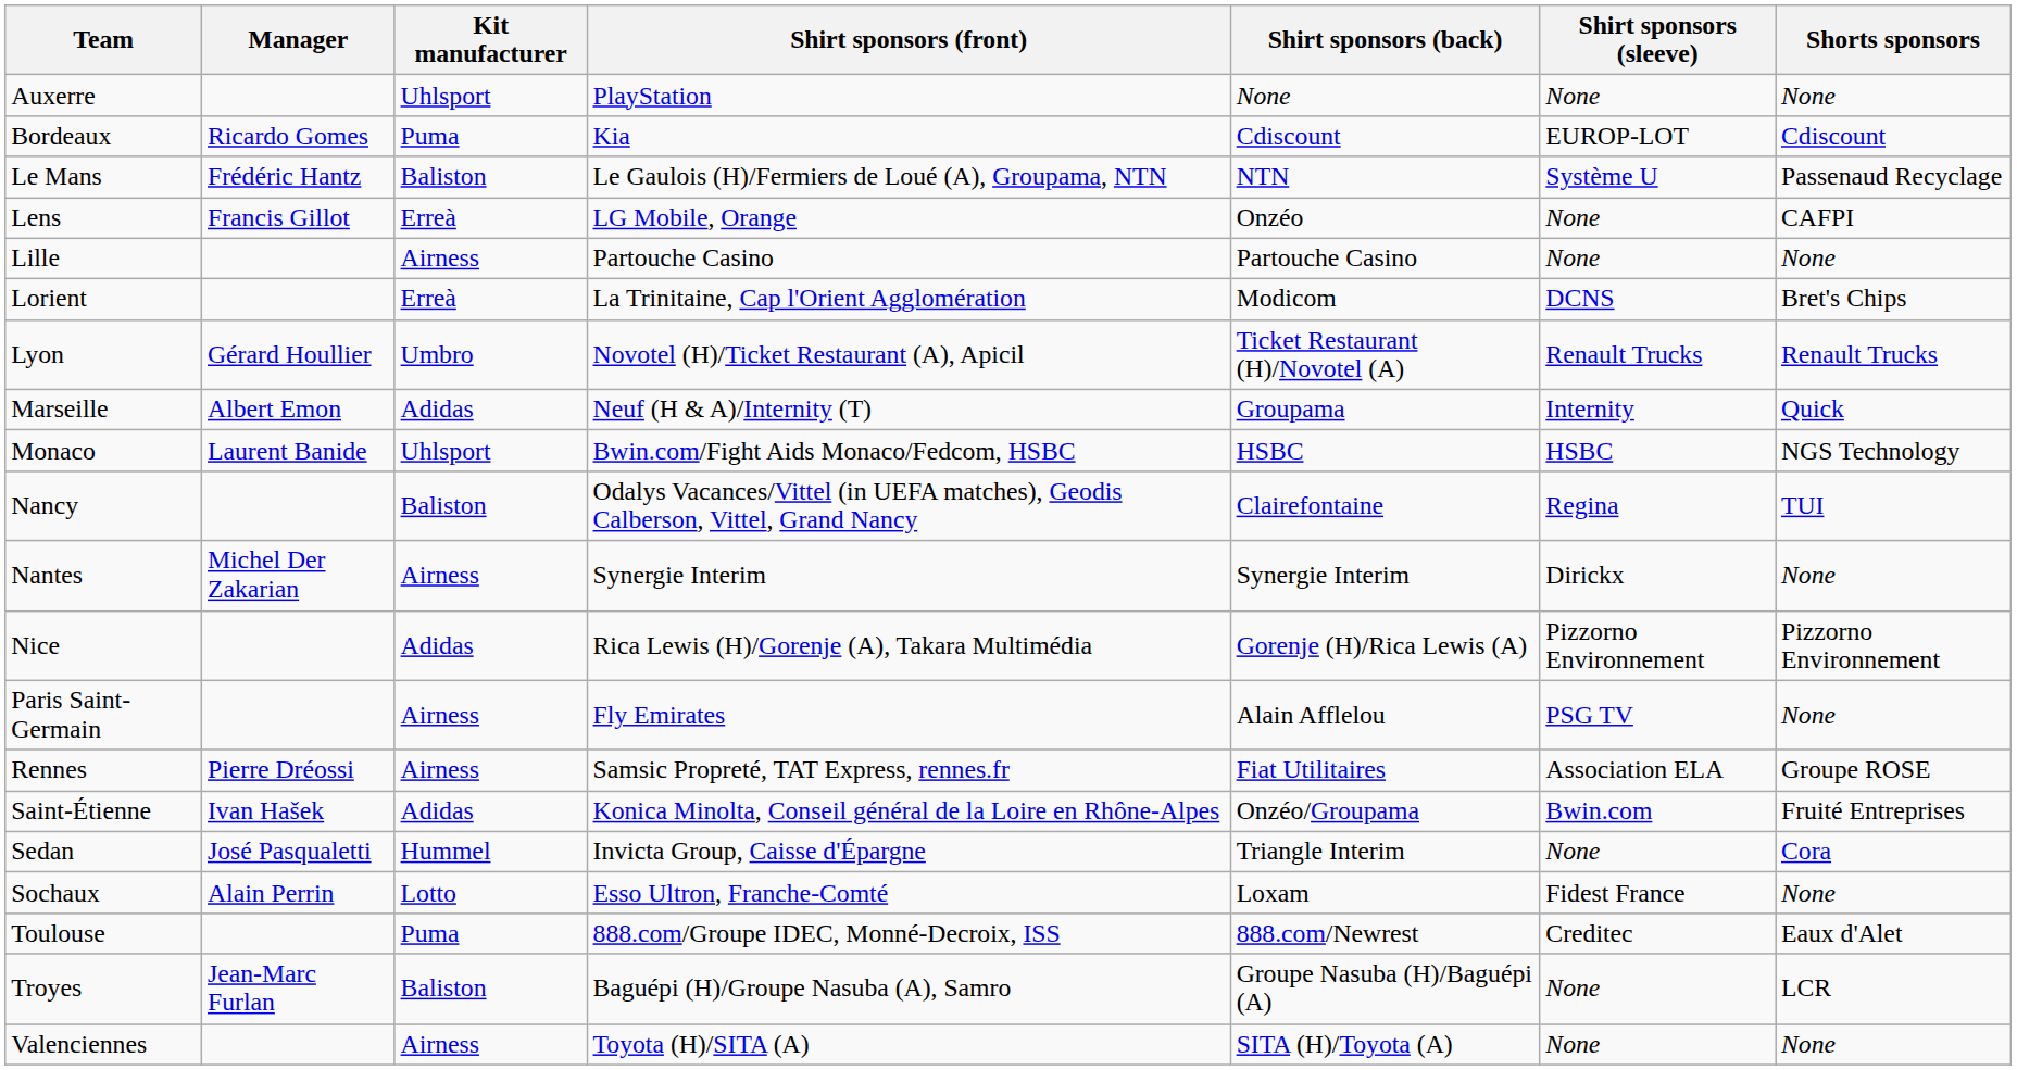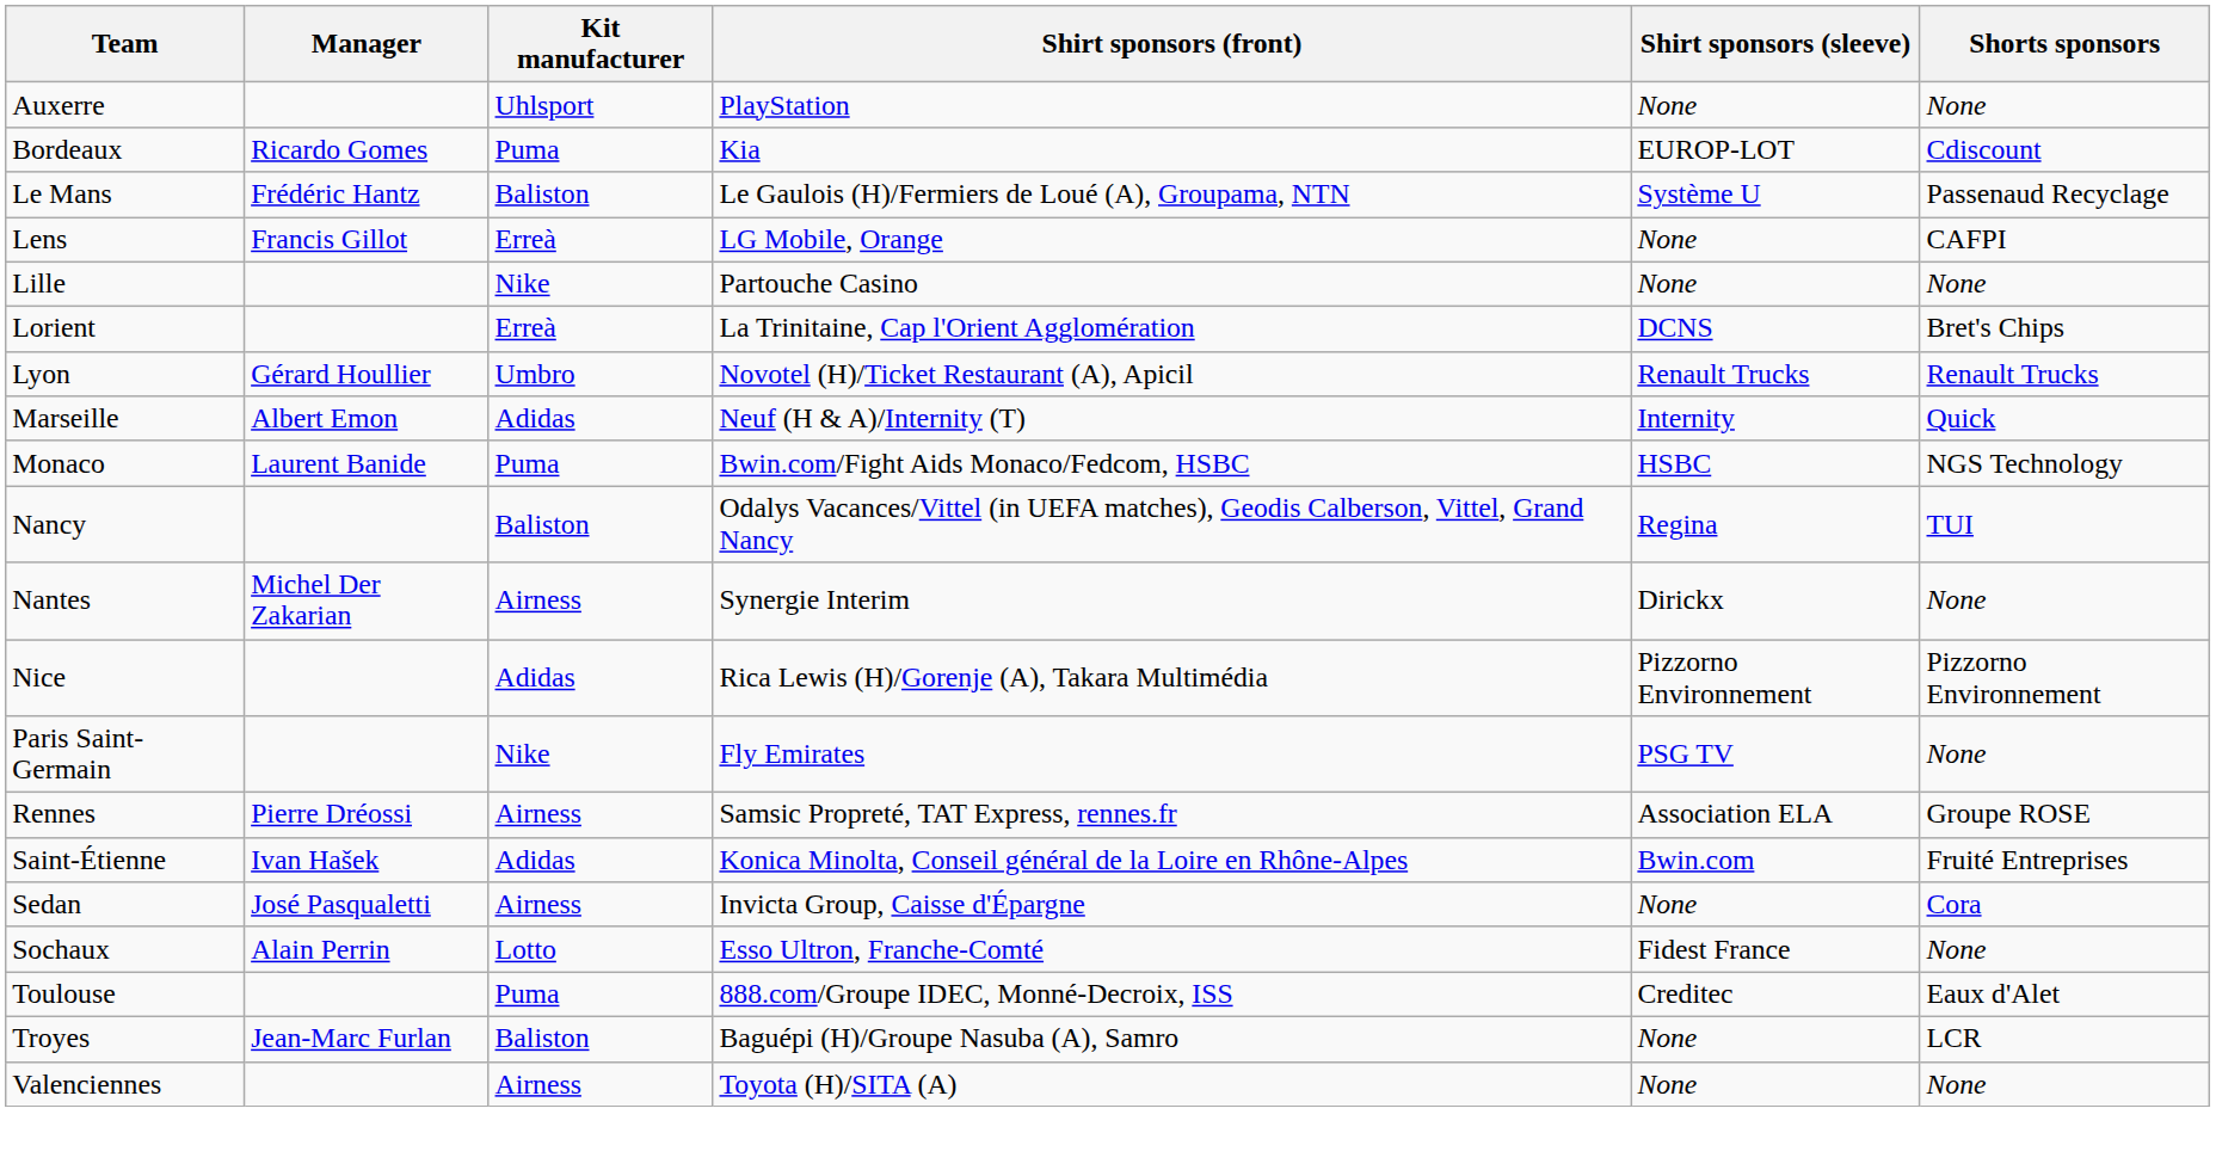- column: Shirt sponsors (back) | None | Cdiscount | NTN | Onzéo | Partouche Casino | Modicom | Ticket Restaurant (H)/Novotel (A) | Groupama | HSBC | Clairefontaine | Synergie Interim | Gorenje (H)/Rica Lewis (A) | Alain Afflelou | Fiat Utilitaires | Onzéo/Groupama | Triangle Interim | Loxam | 888.com/Newrest | Groupe Nasuba (H)/Baguépi (A) | SITA (H)/Toyota (A)
Lille | Kit manufacturer: Airness -> Nike
Monaco | Kit manufacturer: Uhlsport -> Puma
Paris Saint-Germain | Kit manufacturer: Airness -> Nike
Sedan | Kit manufacturer: Hummel -> Airness
